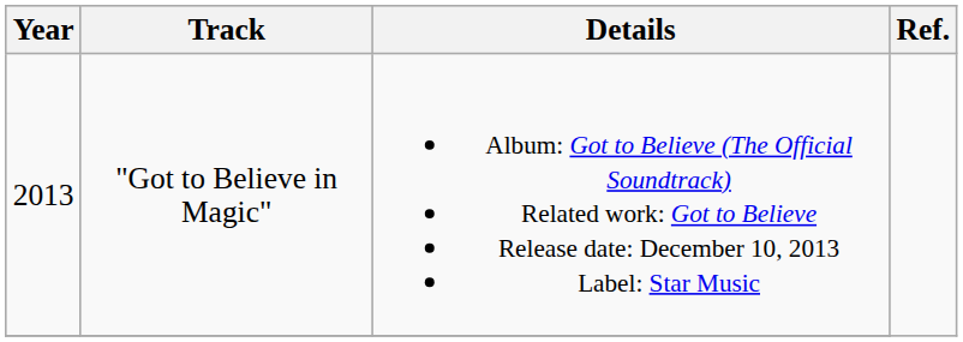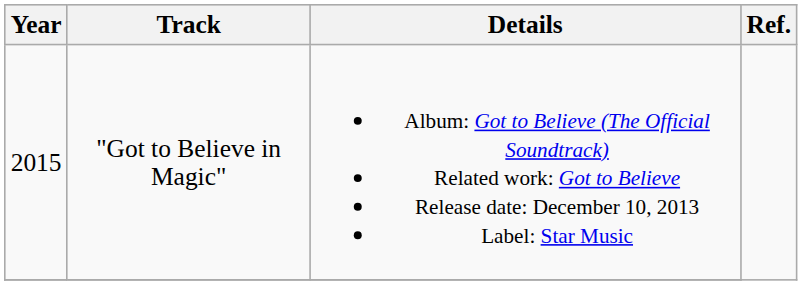"Got to Believe in Magic" | Year: 2013 -> 2015
